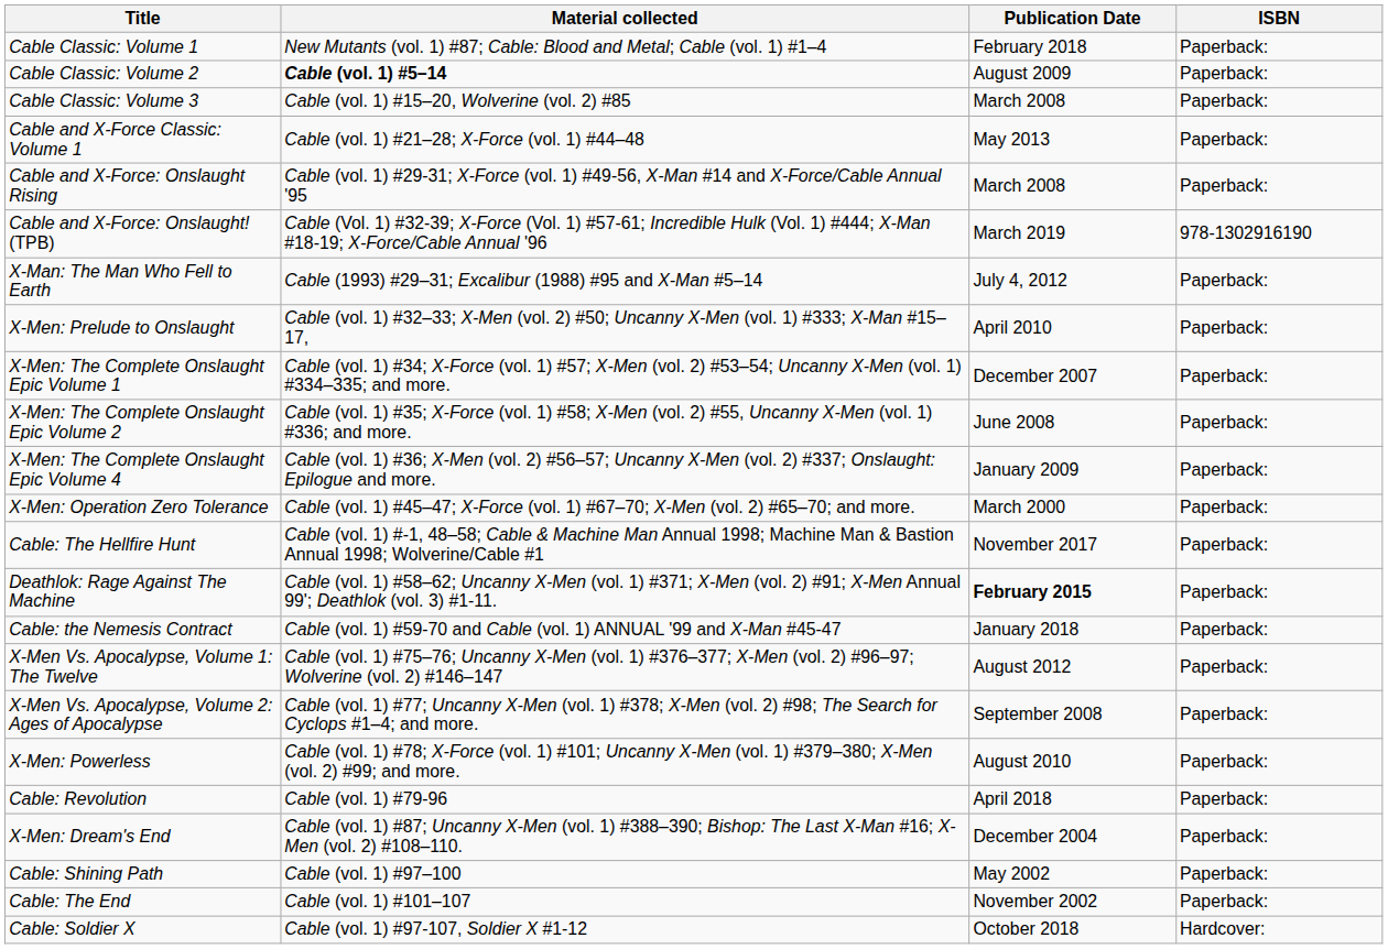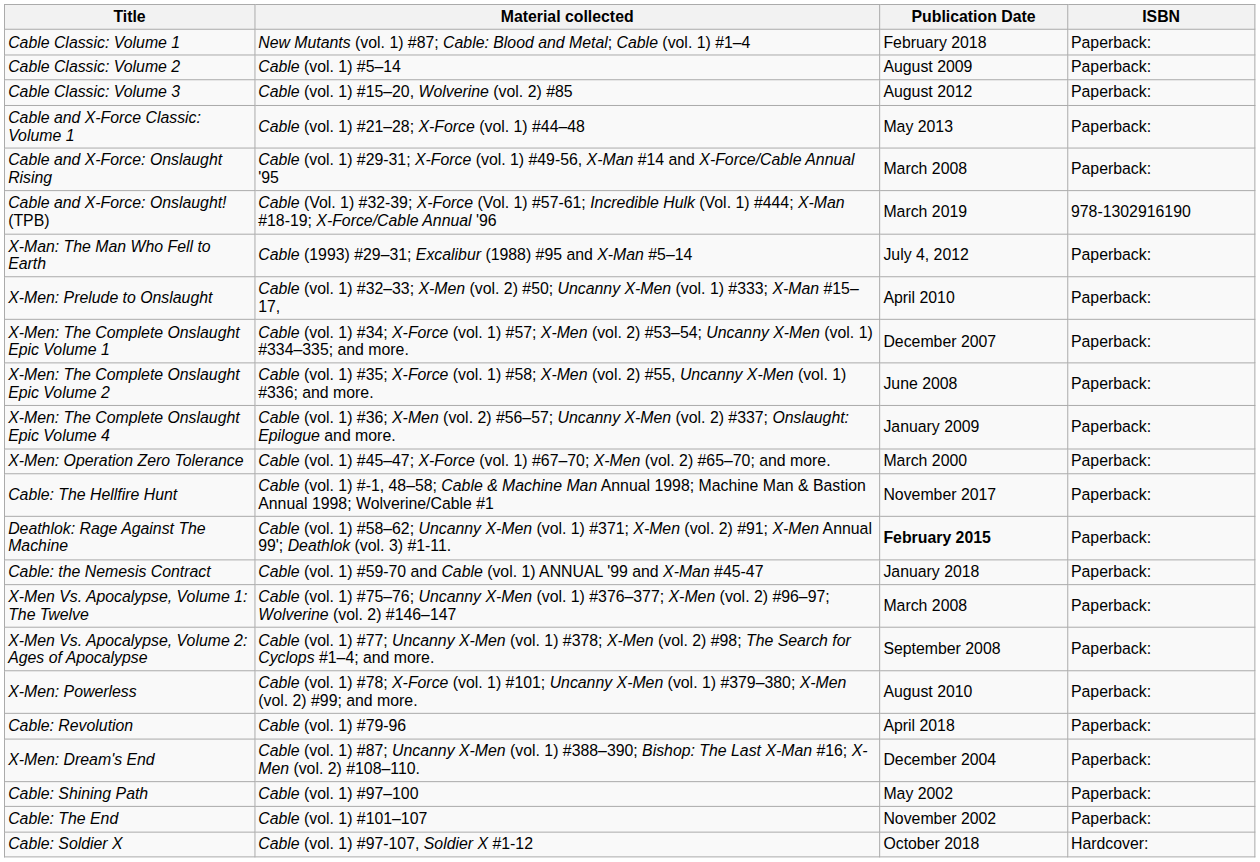Cable Classic: Volume 2 | Material collected: bold -> normal
Cable Classic: Volume 3 | Publication Date: March 2008 -> August 2012
X-Men Vs. Apocalypse, Volume 1: The Twelve | Publication Date: August 2012 -> March 2008
